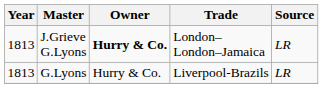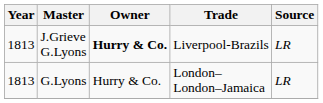J.Grieve G.Lyons | Trade: London– London–Jamaica -> Liverpool-Brazils
G.Lyons | Trade: Liverpool-Brazils -> London– London–Jamaica
